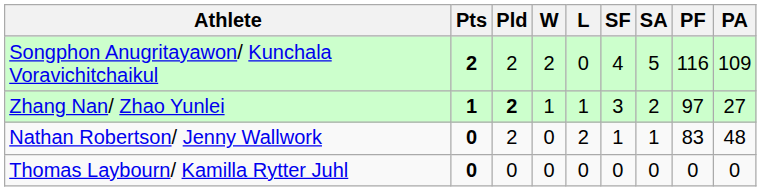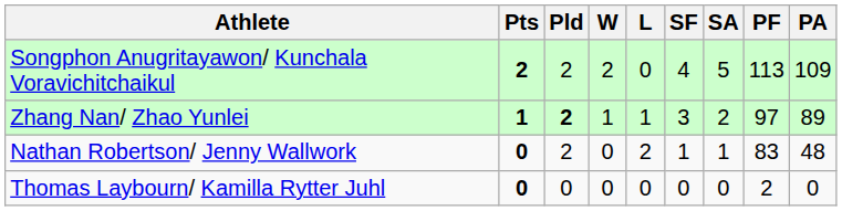Songphon Anugritayawon/ Kunchala Voravichitchaikul | PF: 116 -> 113
Zhang Nan/ Zhao Yunlei | PA: 27 -> 89
Thomas Laybourn/ Kamilla Rytter Juhl | PF: 0 -> 2
